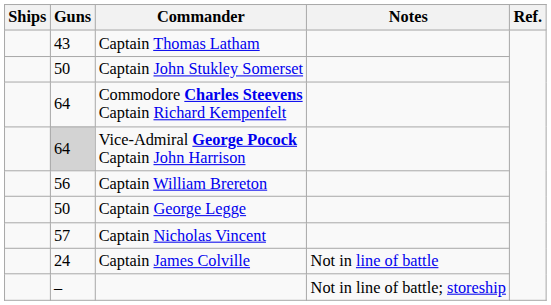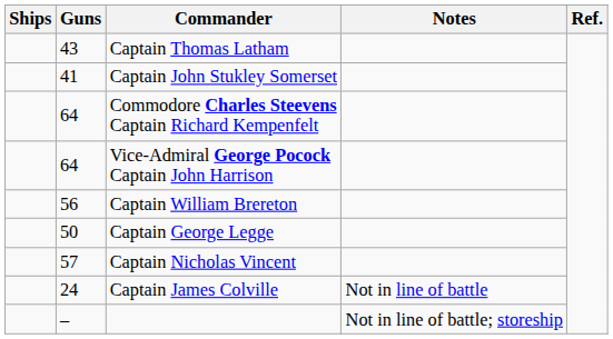Captain John Stukley Somerset | Guns: 50 -> 41
Vice-Admiral George Pocock Captain John Harrison | Guns: lightgrey background -> no background
